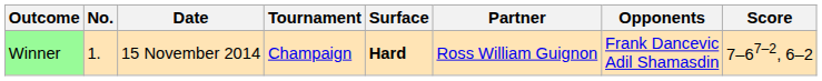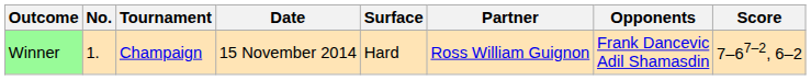columns swapped: Date <-> Tournament
Winner | Surface: bold -> normal
